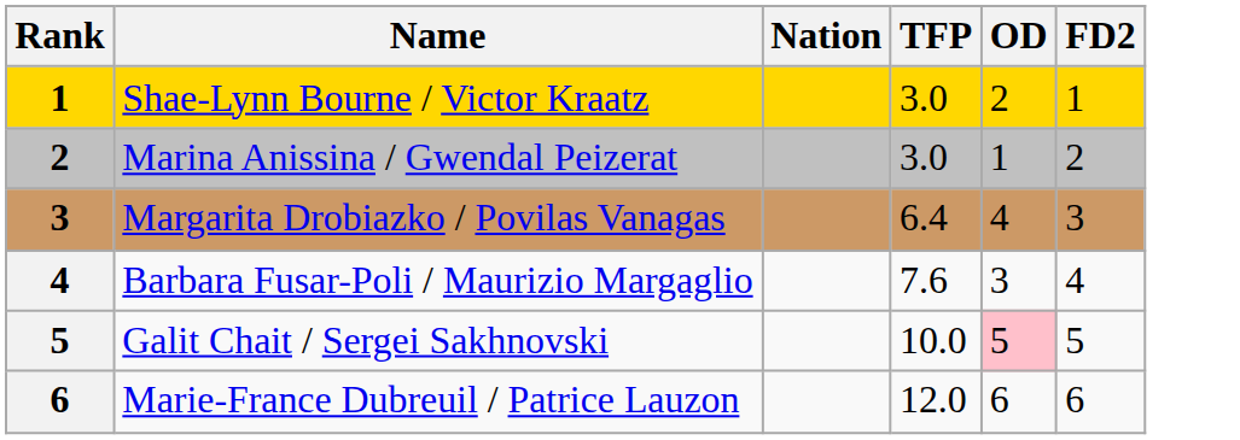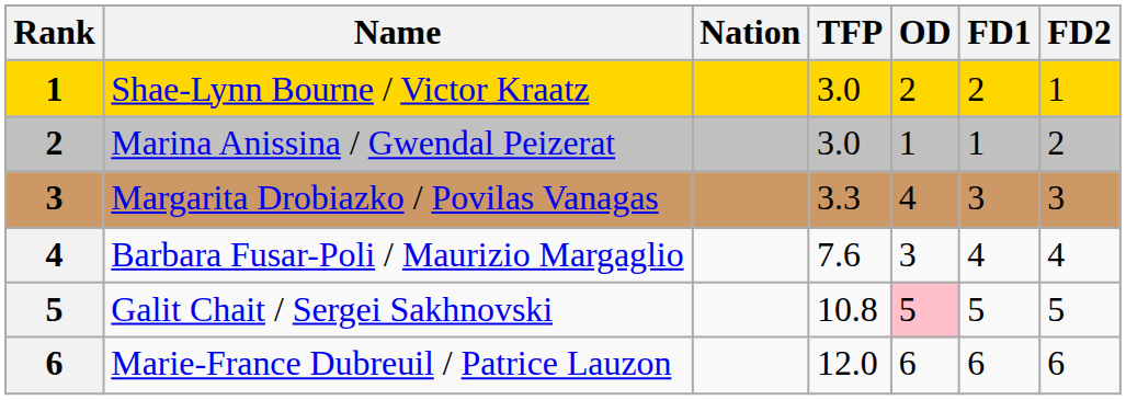+ column: FD1 | 2 | 1 | 3 | 4 | 5 | 6
Margarita Drobiazko / Povilas Vanagas | TFP: 6.4 -> 3.3
Galit Chait / Sergei Sakhnovski | TFP: 10.0 -> 10.8
